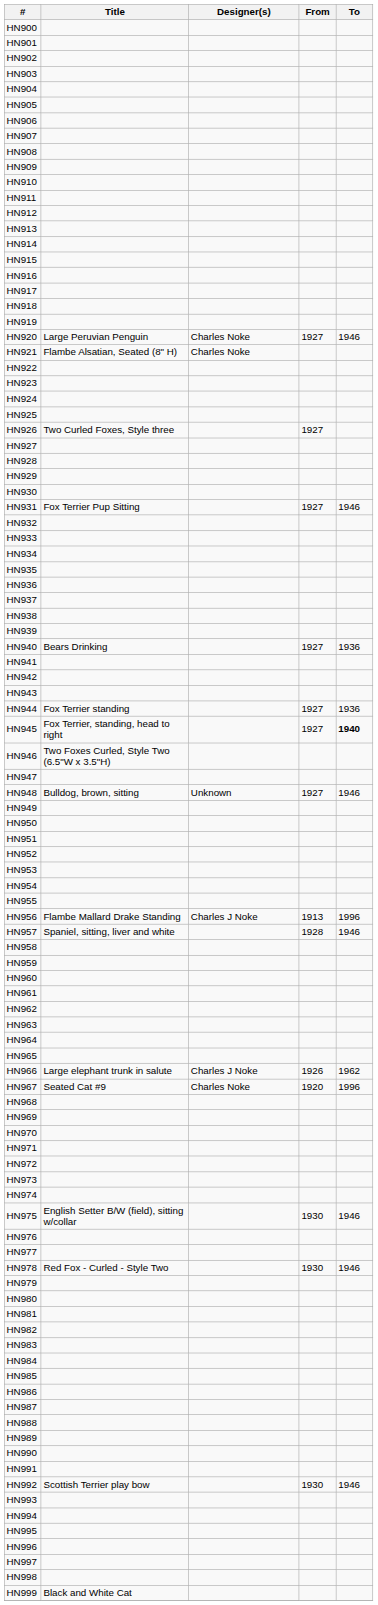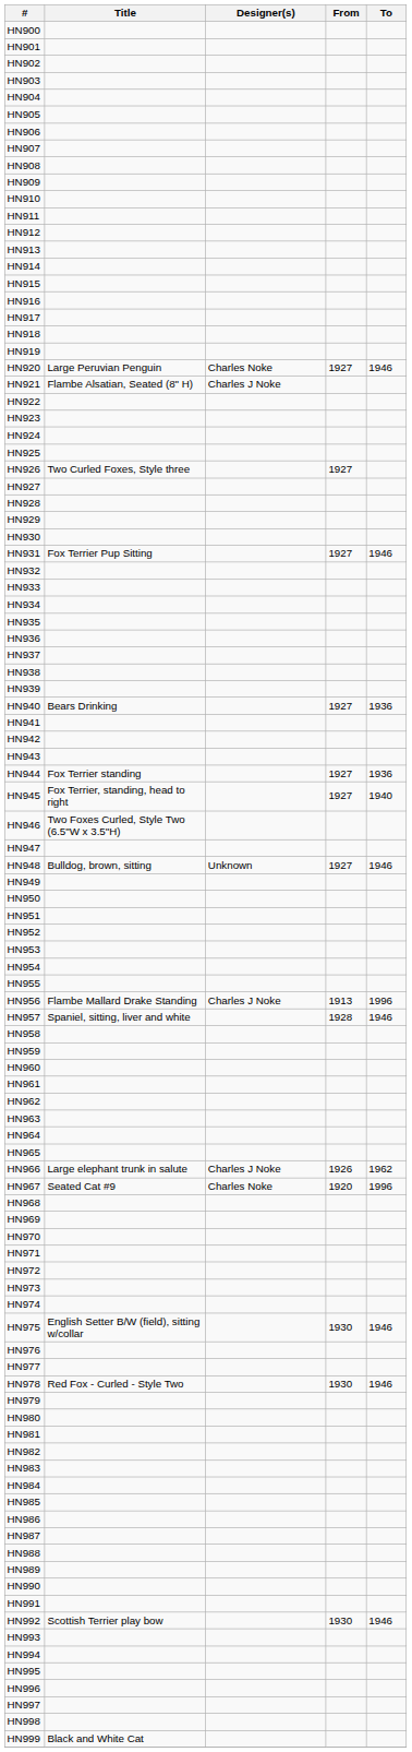HN921 | Designer(s): Charles Noke -> Charles J Noke
HN945 | To: bold -> normal
